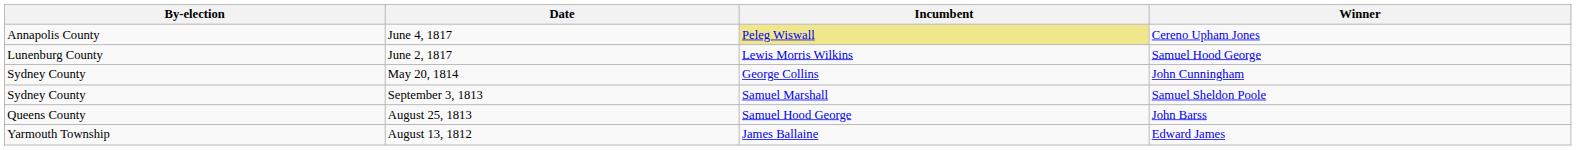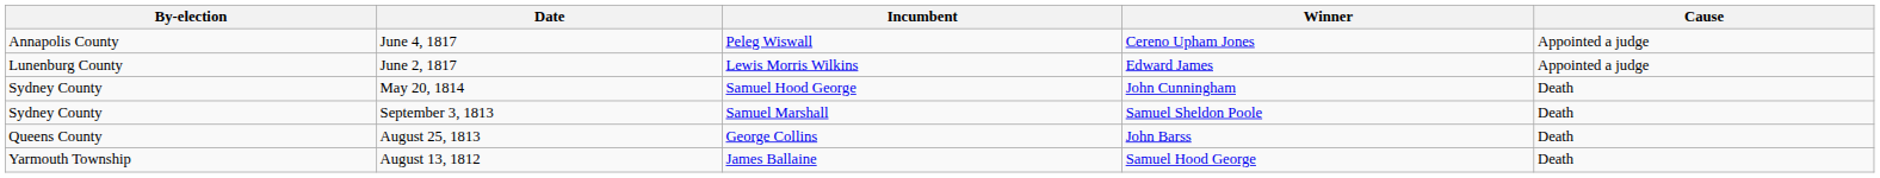+ column: Cause | Appointed a judge | Appointed a judge | Death | Death | Death | Death
June 4, 1817 | Incumbent: khaki background -> no background
June 2, 1817 | Winner: Samuel Hood George -> Edward James
May 20, 1814 | Incumbent: George Collins -> Samuel Hood George
August 25, 1813 | Incumbent: Samuel Hood George -> George Collins
August 13, 1812 | Winner: Edward James -> Samuel Hood George
